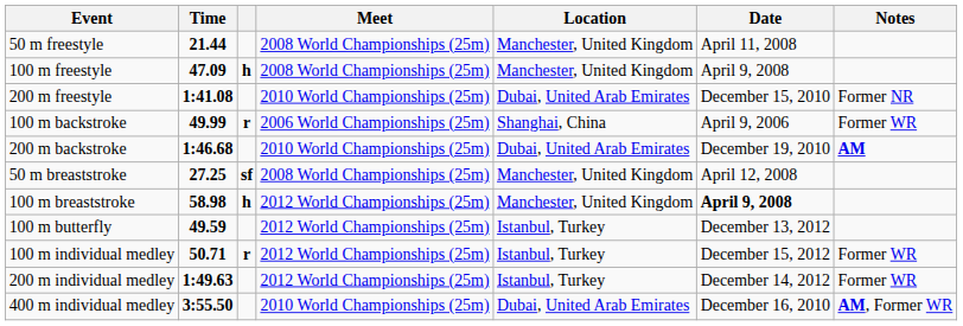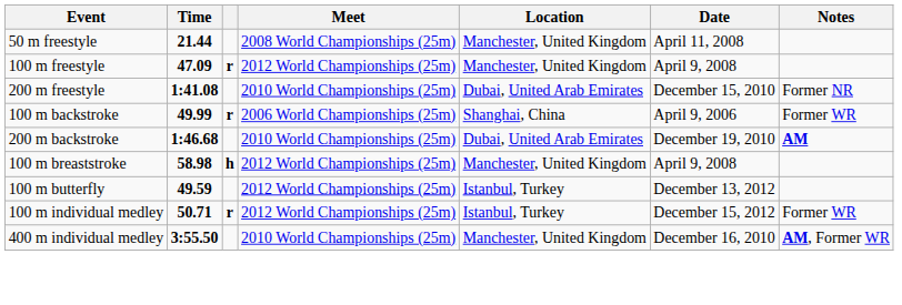100 m freestyle | column 3: h -> r
100 m freestyle | Meet: 2008 World Championships (25m) -> 2012 World Championships (25m)
- row: 50 m breaststroke | 27.25 | sf | 2008 World Championships (25m) | Manchester, United Kingdom | April 12, 2008
100 m breaststroke | Date: bold -> normal
- row: 200 m individual medley | 1:49.63 | 2012 World Championships (25m) | Istanbul, Turkey | December 14, 2012 | Former WR
400 m individual medley | Location: Dubai, United Arab Emirates -> Manchester, United Kingdom
